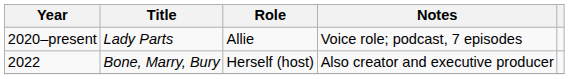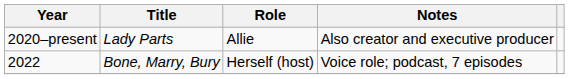2020–present | Notes: Voice role; podcast, 7 episodes -> Also creator and executive producer
2022 | Notes: Also creator and executive producer -> Voice role; podcast, 7 episodes
